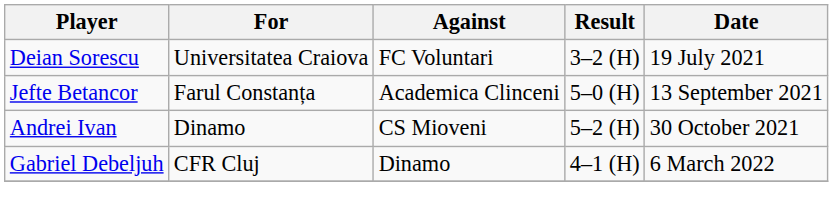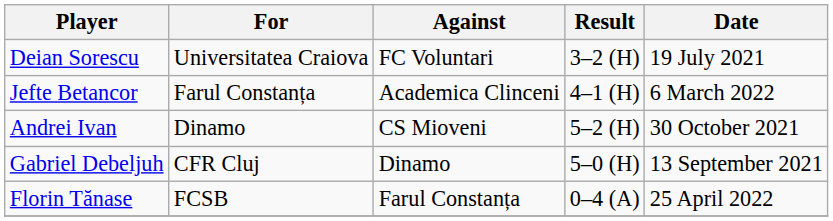Jefte Betancor | Result: 5–0 (H) -> 4–1 (H)
Jefte Betancor | Date: 13 September 2021 -> 6 March 2022
Gabriel Debeljuh | Result: 4–1 (H) -> 5–0 (H)
Gabriel Debeljuh | Date: 6 March 2022 -> 13 September 2021
+ row: Florin Tănase | FCSB | Farul Constanța | 0–4 (A) | 25 April 2022
